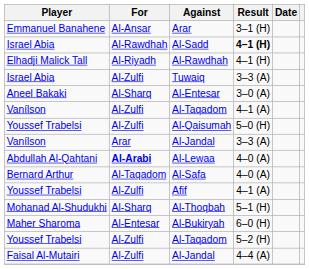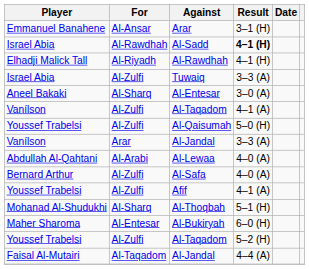Al-Lewaa | For: bold -> normal
Al-Safa | For: Al-Taqadom -> Al-Zulfi
Faisal Al-Mutairi / Al-Jandal | For: Al-Zulfi -> Al-Taqadom
